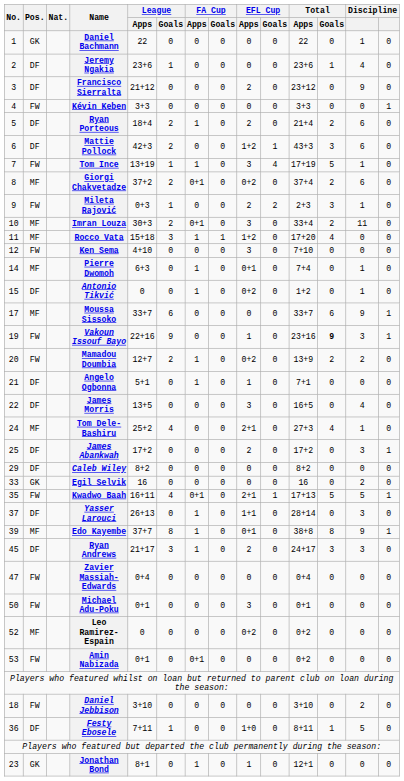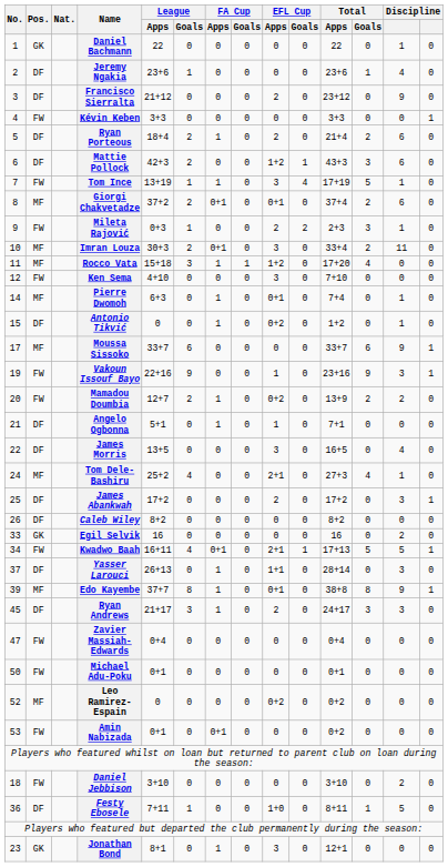Giorgi Chakvetadze | EFL Cup / Apps: 0+2 -> 0+1
Vakoun Issouf Bayo | Total / Goals: bold -> normal
Caleb Wiley | No.: 29 -> 26
Kwadwo Baah | No.: 35 -> 34
Michael Adu-Poku | EFL Cup / Apps: 3 -> 0
Jonathan Bond | EFL Cup / Apps: 1 -> 3
